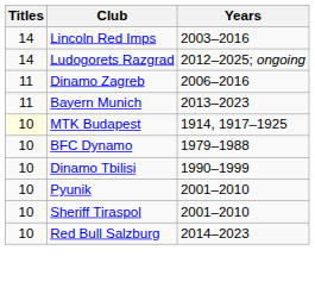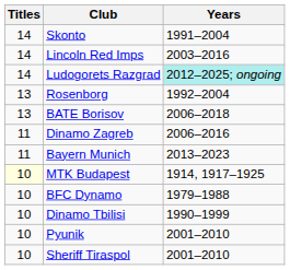+ row: 14 | Skonto | 1991–2004
Ludogorets Razgrad | Years: no background -> paleturquoise background
+ row: 13 | Rosenborg | 1992–2004
+ row: 13 | BATE Borisov | 2006–2018
- row: 10 | Red Bull Salzburg | 2014–2023
